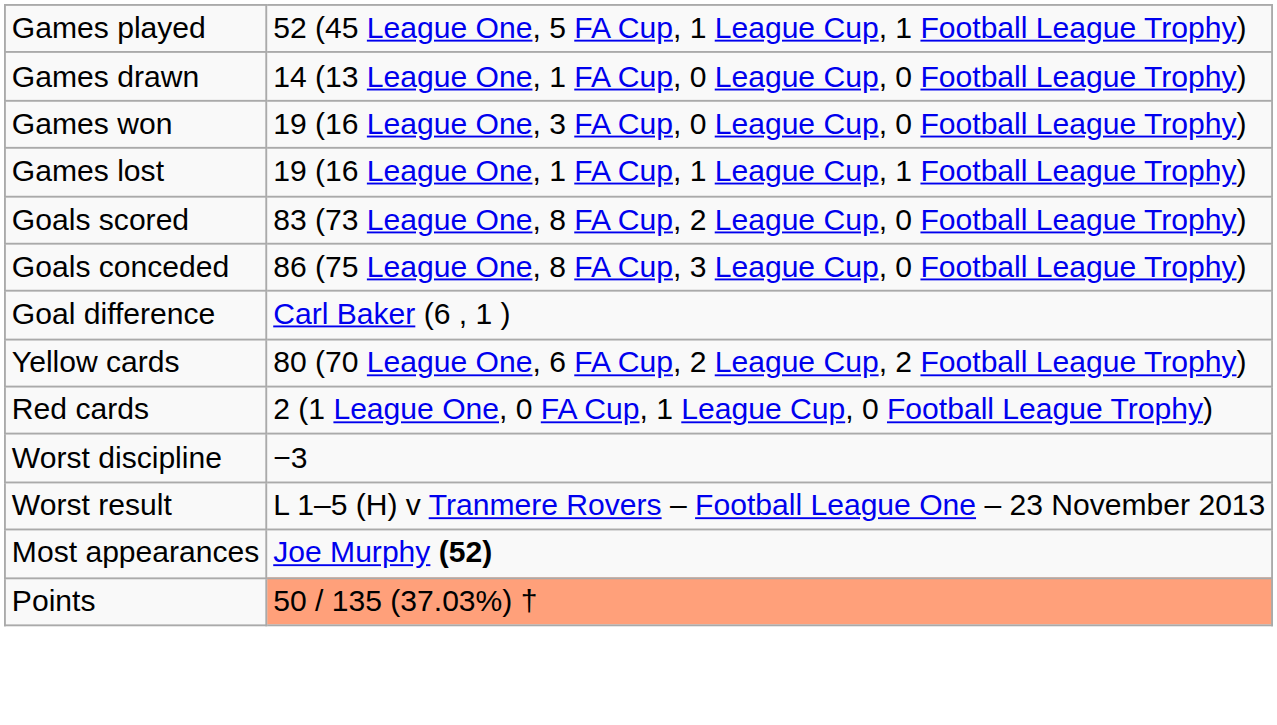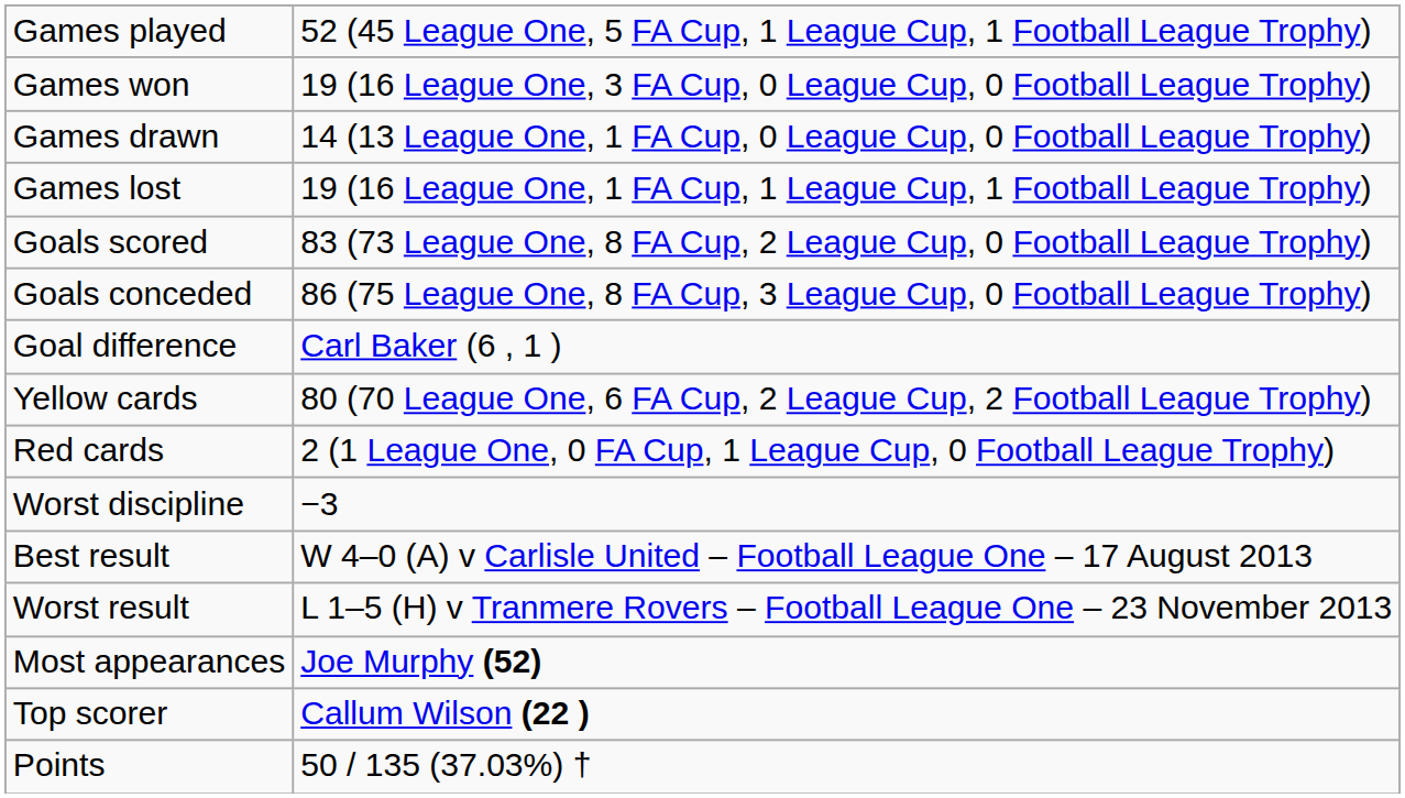rows swapped: Games won <-> Games drawn
+ row: Best result | W 4–0 (A) v Carlisle United – Football League One – 17 August 2013
+ row: Top scorer | Callum Wilson (22 )
Points | column 2: lightsalmon background -> no background
